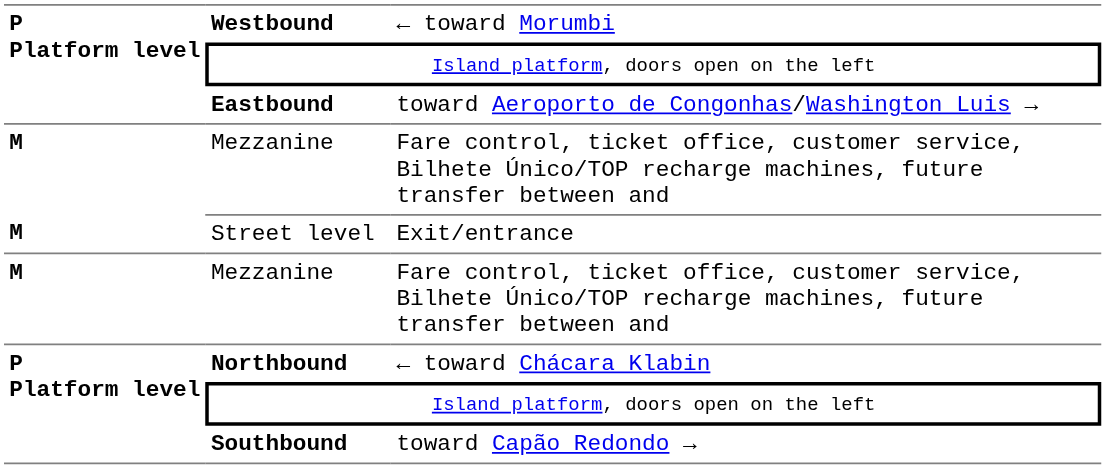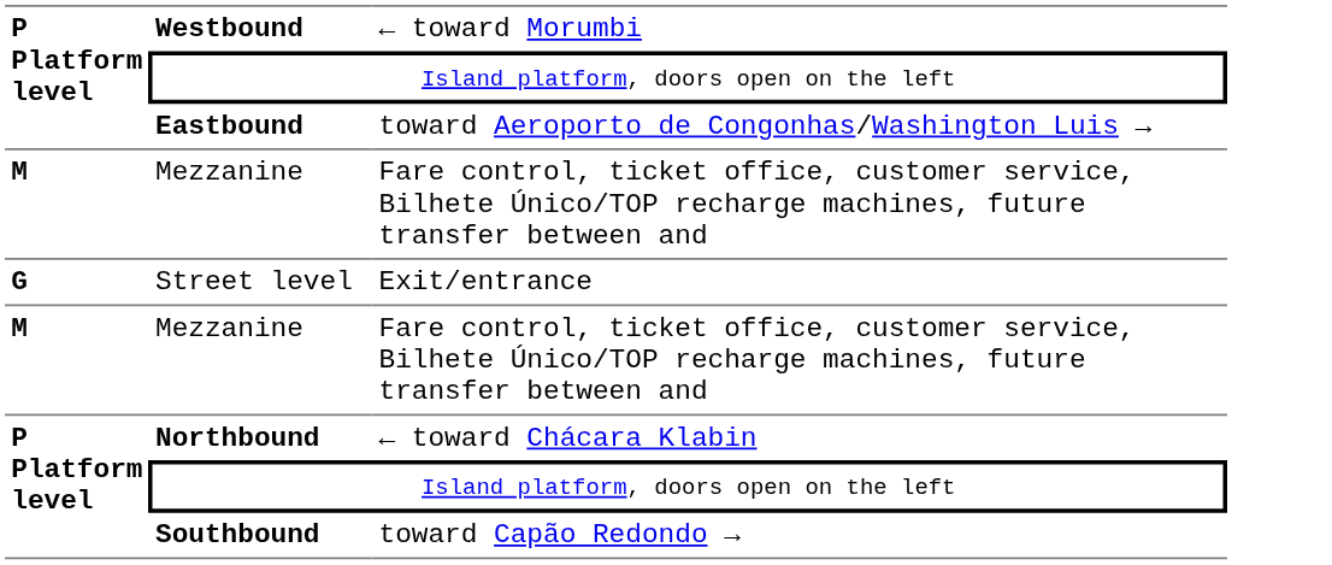Street level | P Platform level: M -> G
